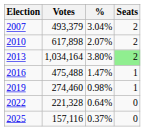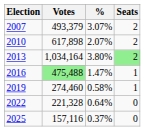2007 | %: 3.04% -> 3.07%
2016 | Votes: no background -> lightgreen background
2019 | %: 0.98% -> 0.58%
